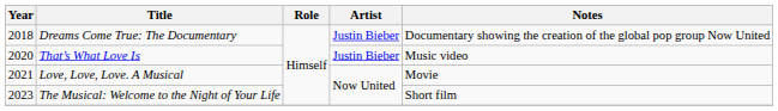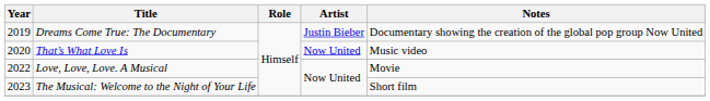Dreams Come True: The Documentary | Year: 2018 -> 2019
That’s What Love Is | Artist: Justin Bieber -> Now United
Love, Love, Love. A Musical | Year: 2021 -> 2022
